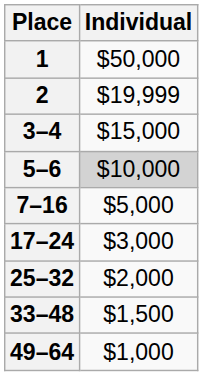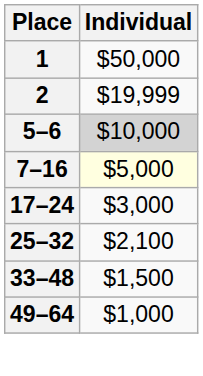- row: 3–4 | $15,000
7–16 | Individual: no background -> lightyellow background
25–32 | Individual: $2,000 -> $2,100
